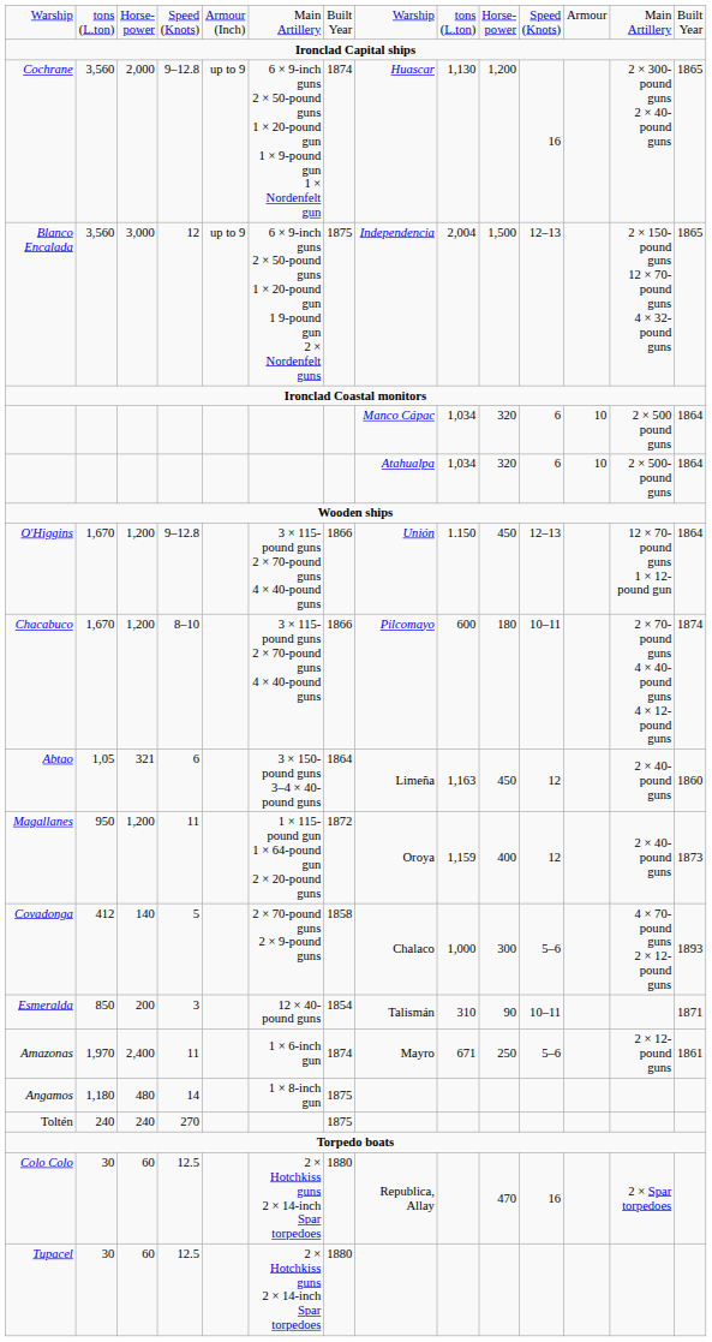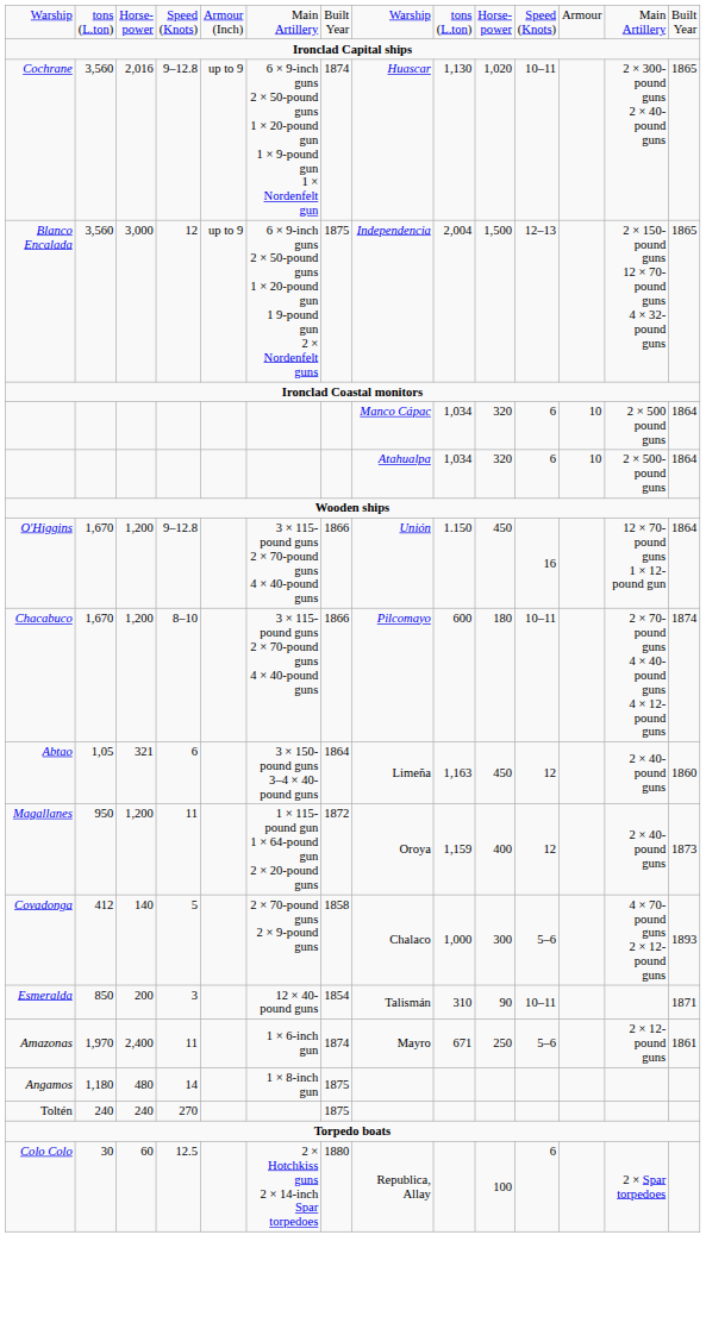Cochrane | column 3: 2,000 -> 2,016
Cochrane | column 10: 1,200 -> 1,020
Cochrane | column 11: 16 -> 10–11
O'Higgins | column 11: 12–13 -> 16
Colo Colo | column 10: 470 -> 100
Colo Colo | column 11: 16 -> 6
- row: Tupacel | 30 | 60 | 12.5 | 2 × Hotchkiss guns 2 × 14-inch Spar torpedoes | 1880
